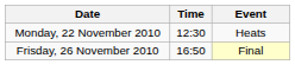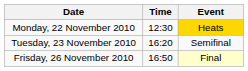Monday, 22 November 2010 | Event: no background -> gold background
+ row: Tuesday, 23 November 2010 | 16:20 | Semifinal
